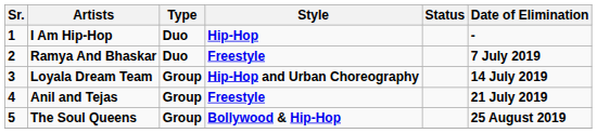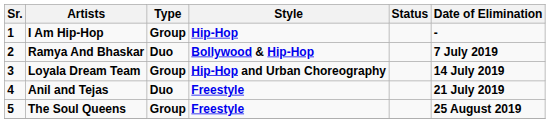I Am Hip-Hop | Type: Duo -> Group
Ramya And Bhaskar | Style: Freestyle -> Bollywood & Hip-Hop
Anil and Tejas | Type: Group -> Duo
The Soul Queens | Style: Bollywood & Hip-Hop -> Freestyle
